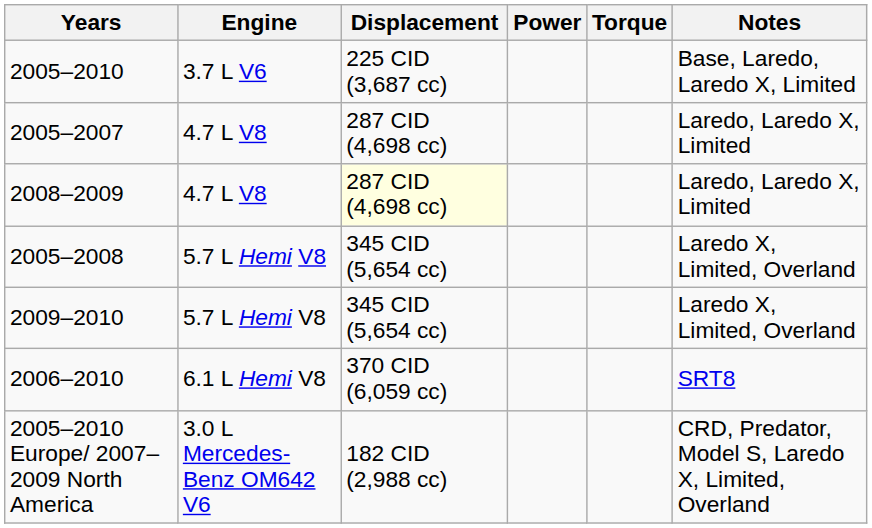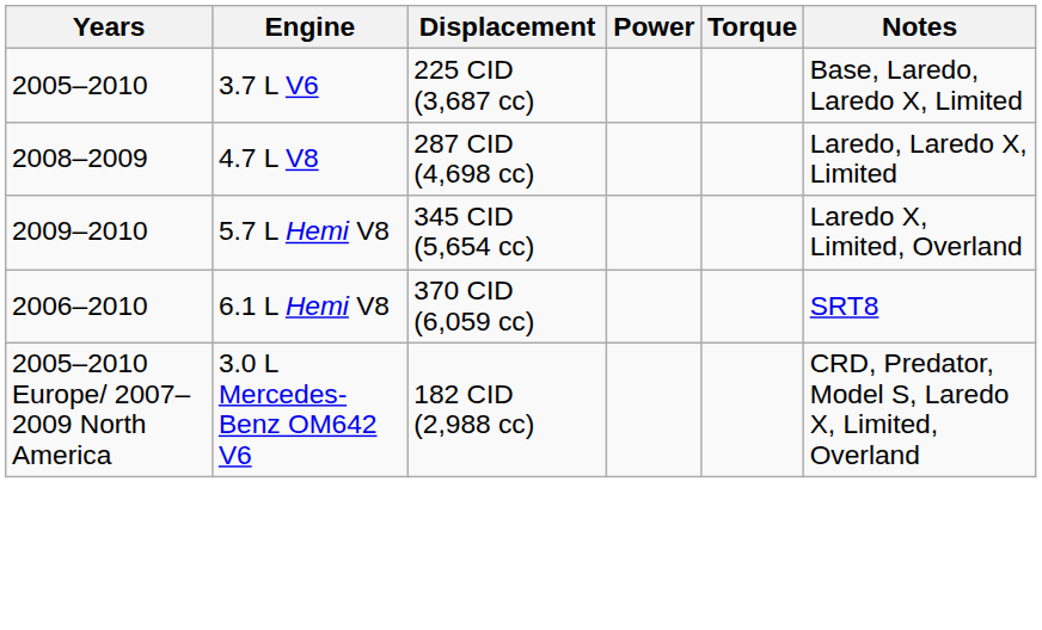- row: 2005–2007 | 4.7 L V8 | 287 CID (4,698 cc) | Laredo, Laredo X, Limited
2008–2009 | Displacement: lightyellow background -> no background
- row: 2005–2008 | 5.7 L Hemi V8 | 345 CID (5,654 cc) | Laredo X, Limited, Overland
